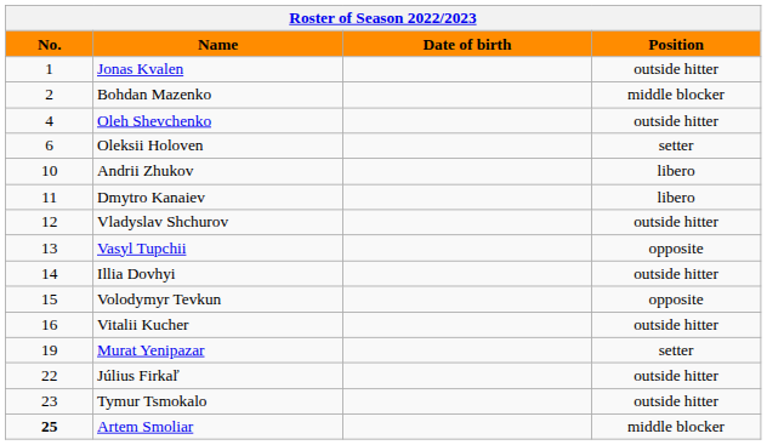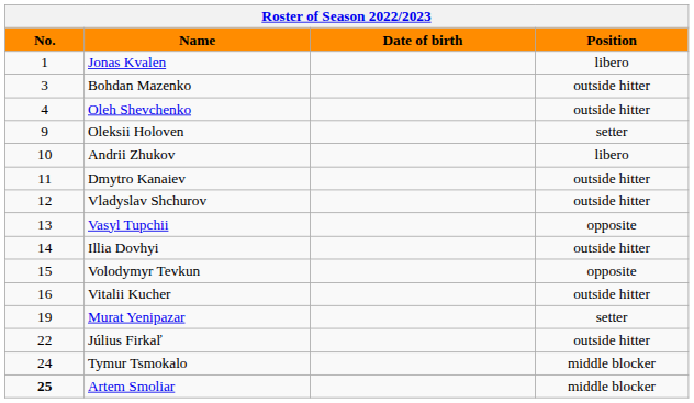Jonas Kvalen | Position: outside hitter -> libero
Bohdan Mazenko | No.: 2 -> 3
Bohdan Mazenko | Position: middle blocker -> outside hitter
Oleksii Holoven | No.: 6 -> 9
Dmytro Kanaiev | Position: libero -> outside hitter
Tymur Tsmokalo | No.: 23 -> 24
Tymur Tsmokalo | Position: outside hitter -> middle blocker
